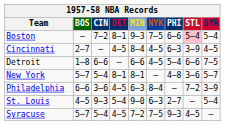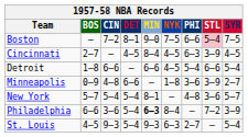Boston | MIN: 9–3 -> 9–0
Boston | SYR: 5–4 -> 7–5
Detroit | SYR: 7–5 -> 5–4
+ row: Minneapolis | 0–9 | 4–8 | 6–6 | — | 1–8 | 3–6 | 3–9 | 2–7
New York | DET: 8–1 -> 5–4
Philadelphia | DET: 4–5 -> 5–4
Philadelphia | MIN: normal -> bold
St. Louis | MIN: 9–0 -> 9–3
- row: Syracuse | 5–7 | 5–4 | 4–5 | 7–2 | 7–5 | 9–3 | 4–5 | —
